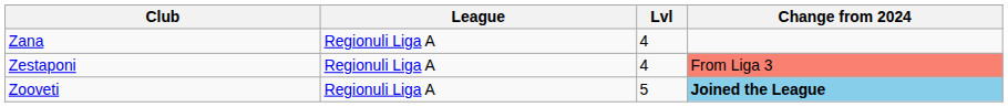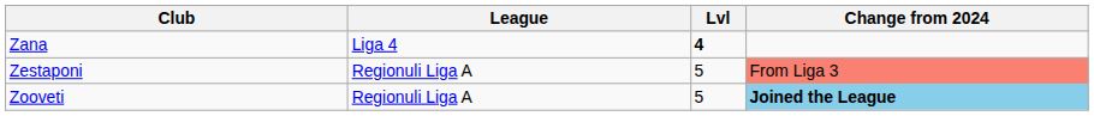Zana | League: Regionuli Liga A -> Liga 4
Zana | Lvl: normal -> bold
Zestaponi | Lvl: 4 -> 5
